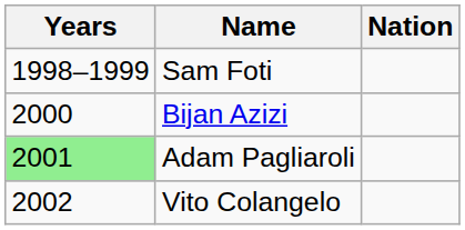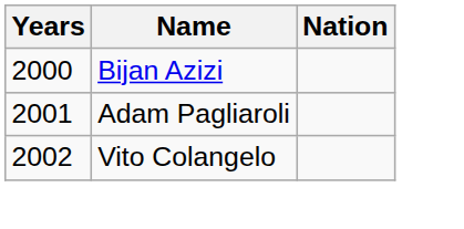- row: 1998–1999 | Sam Foti
Adam Pagliaroli | Years: lightgreen background -> no background
